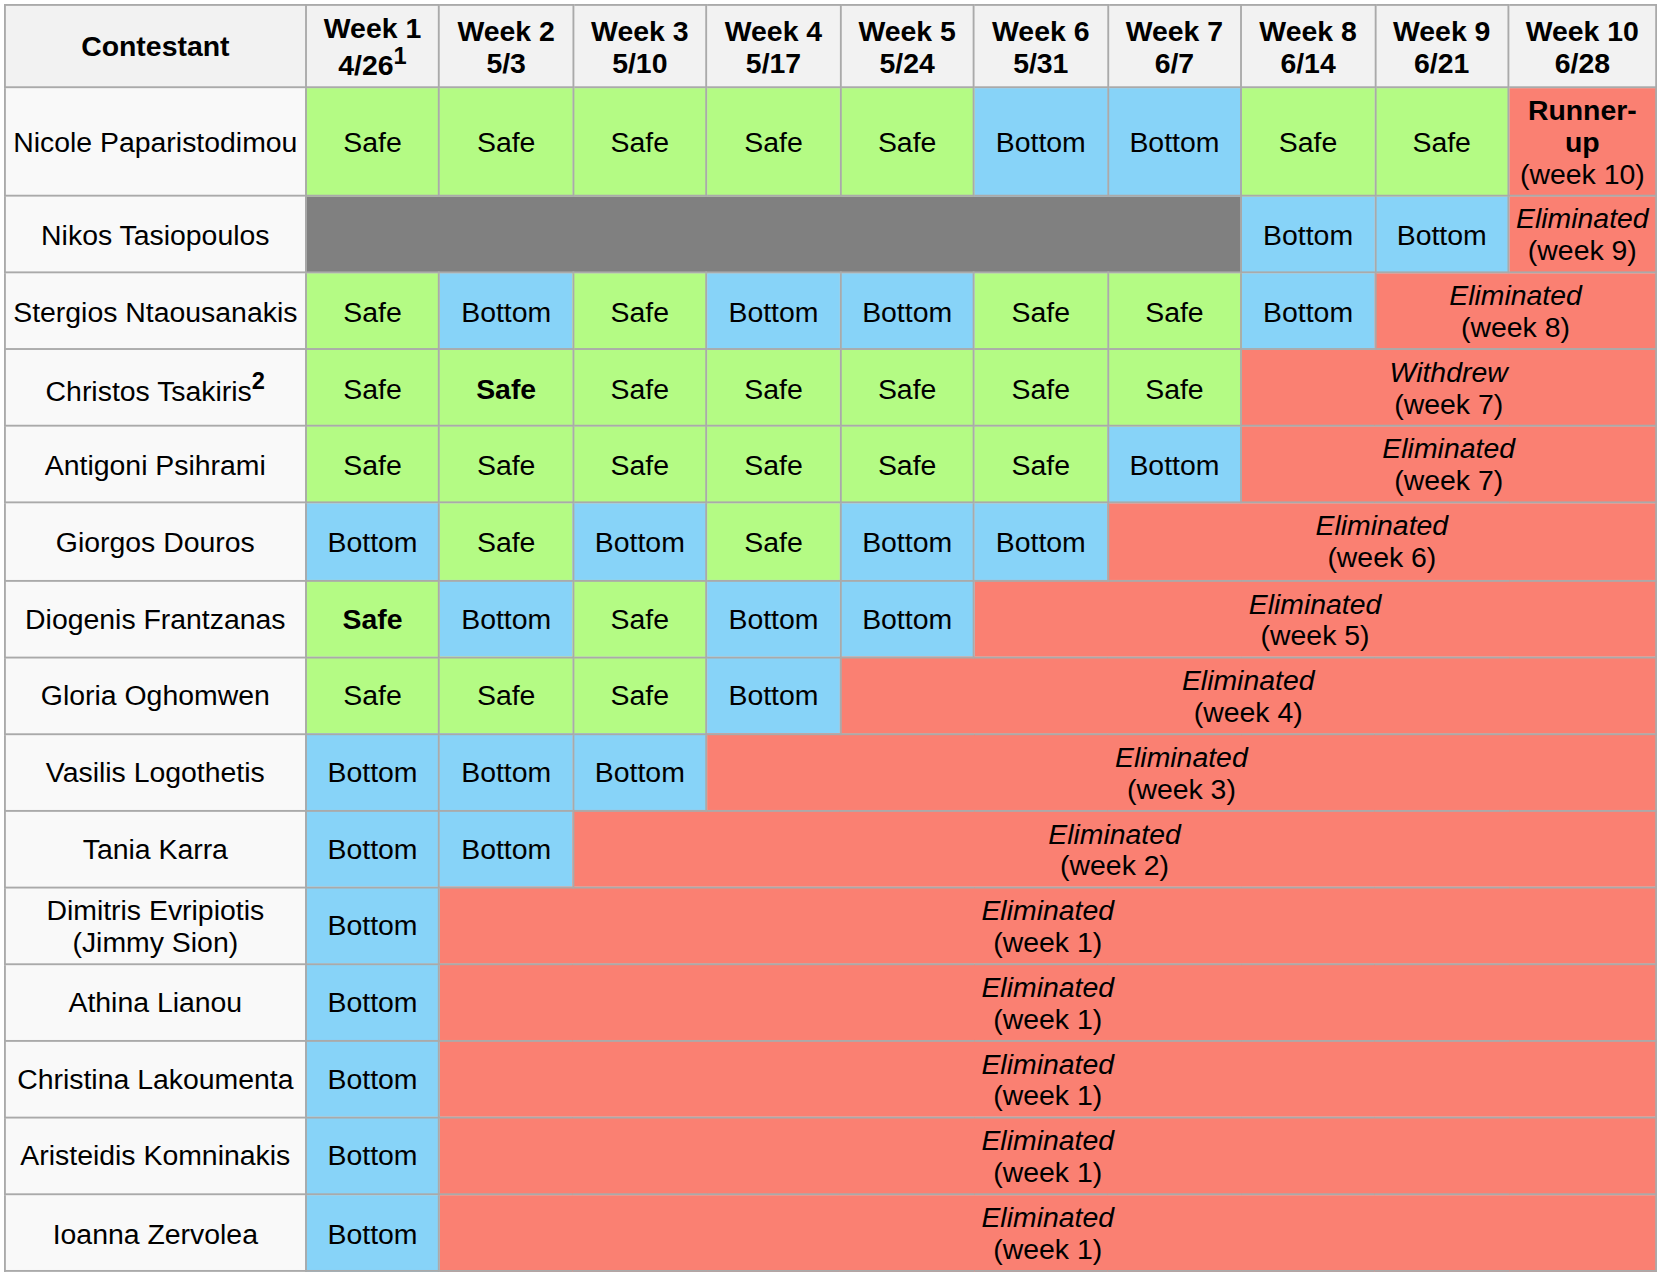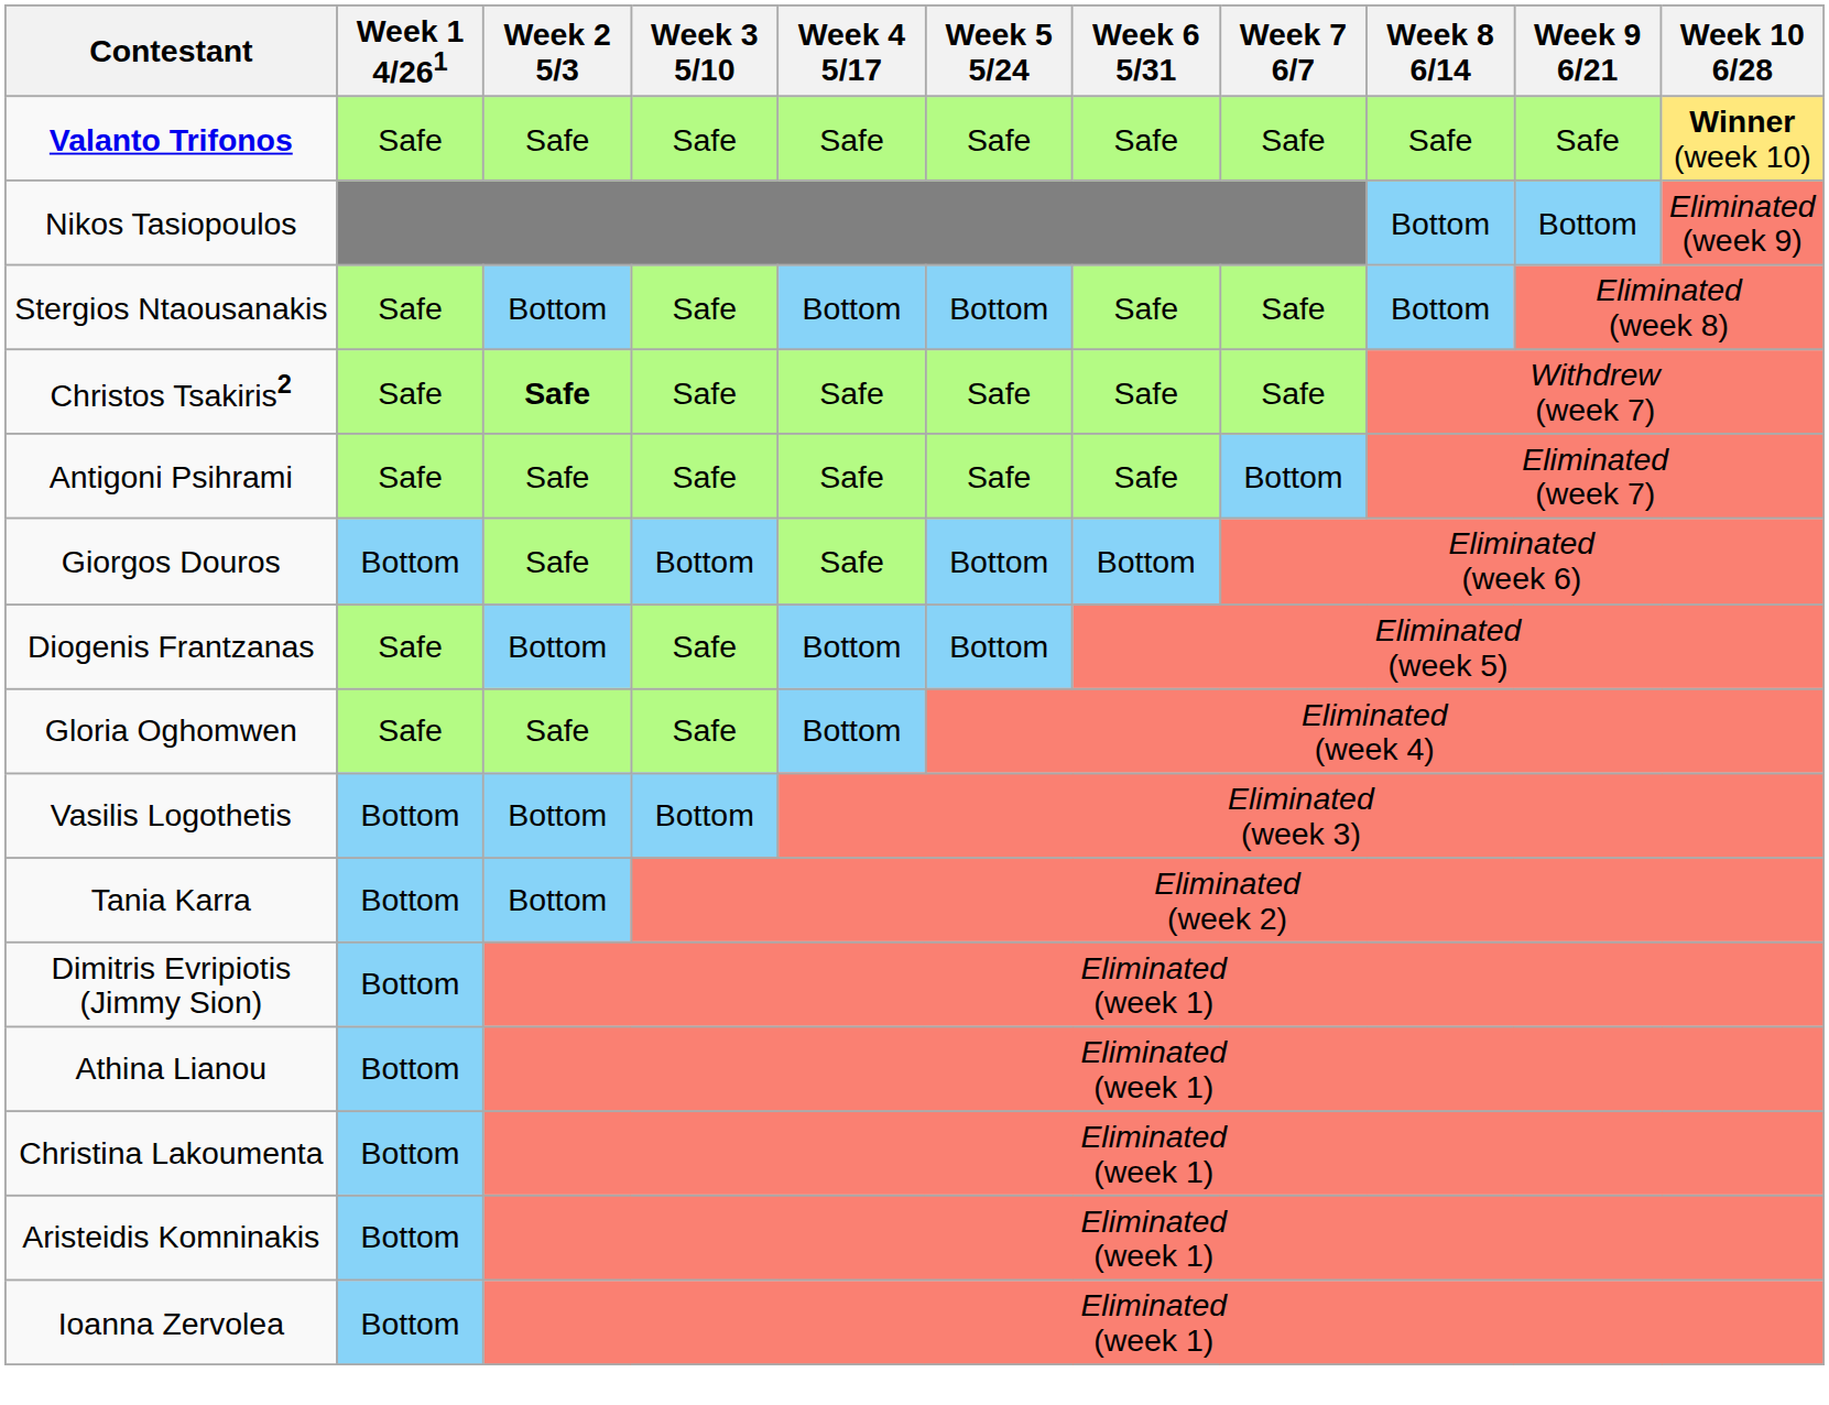+ row: Valanto Trifonos | Safe | Safe | Safe | Safe | Safe | Safe | Safe | Safe | Safe | Winner (week 10)
- row: Nicole Paparistodimou | Safe | Safe | Safe | Safe | Safe | Bottom | Bottom | Safe | Safe | Runner-up (week 10)
Diogenis Frantzanas | Week 1 4/261: bold -> normal
